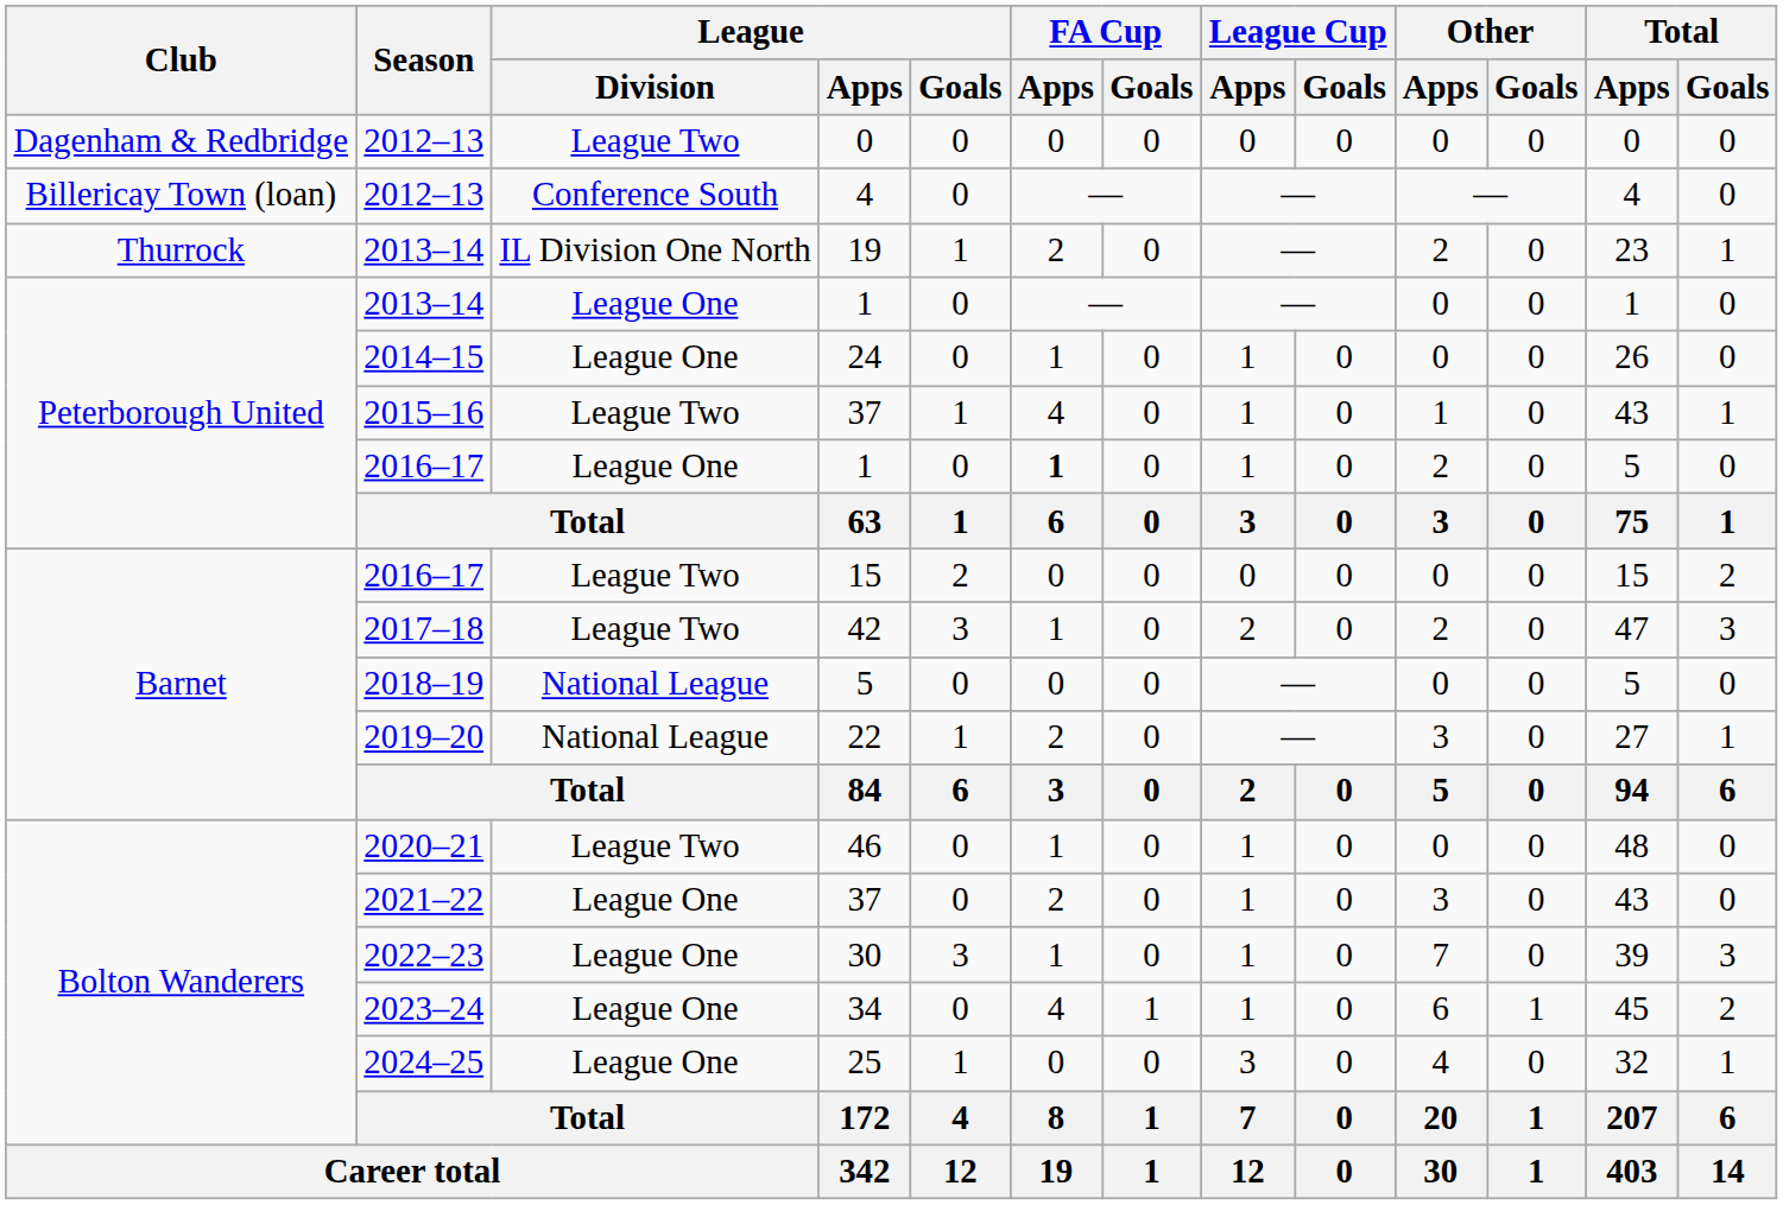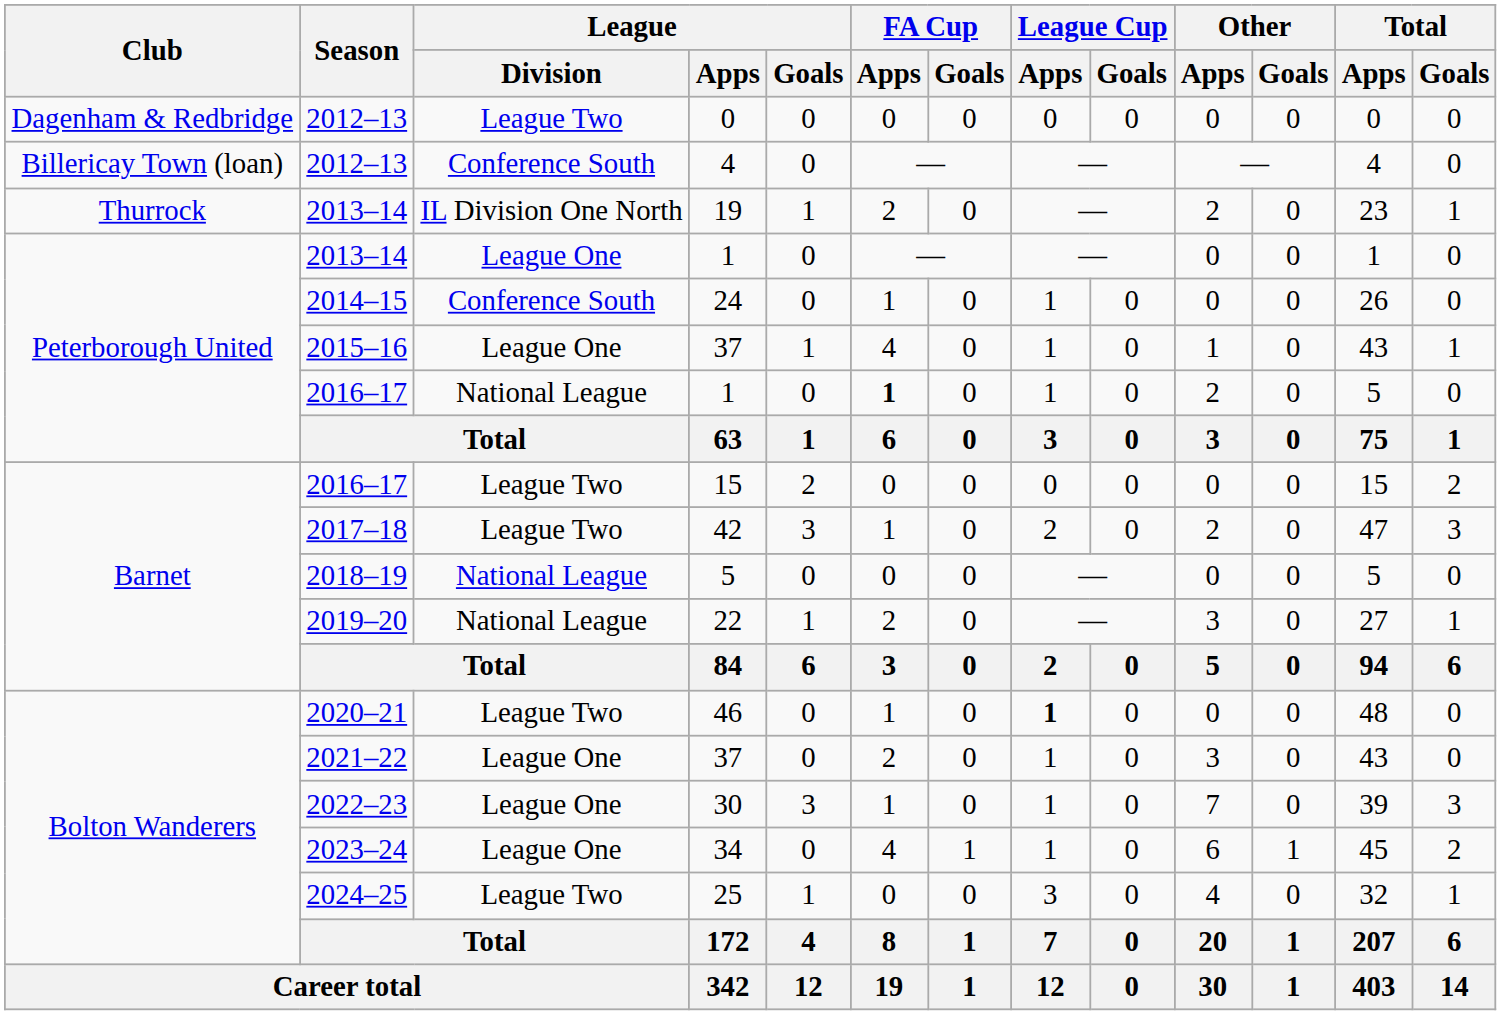24 | League / Division: League One -> Conference South
2015–16 / 37 | League / Division: League Two -> League One
2016–17 / 1 | League / Division: League One -> National League
46 | League Cup / Apps: normal -> bold
25 | League / Division: League One -> League Two
